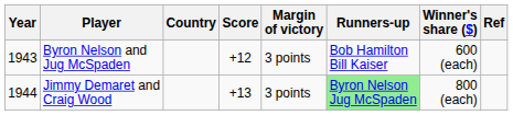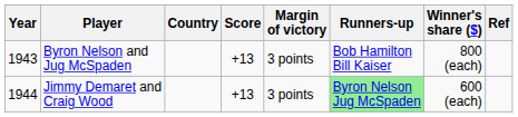Byron Nelson and Jug McSpaden | Score: +12 -> +13
Byron Nelson and Jug McSpaden | Winner's share ($): 600 (each) -> 800 (each)
Jimmy Demaret and Craig Wood | Winner's share ($): 800 (each) -> 600 (each)
